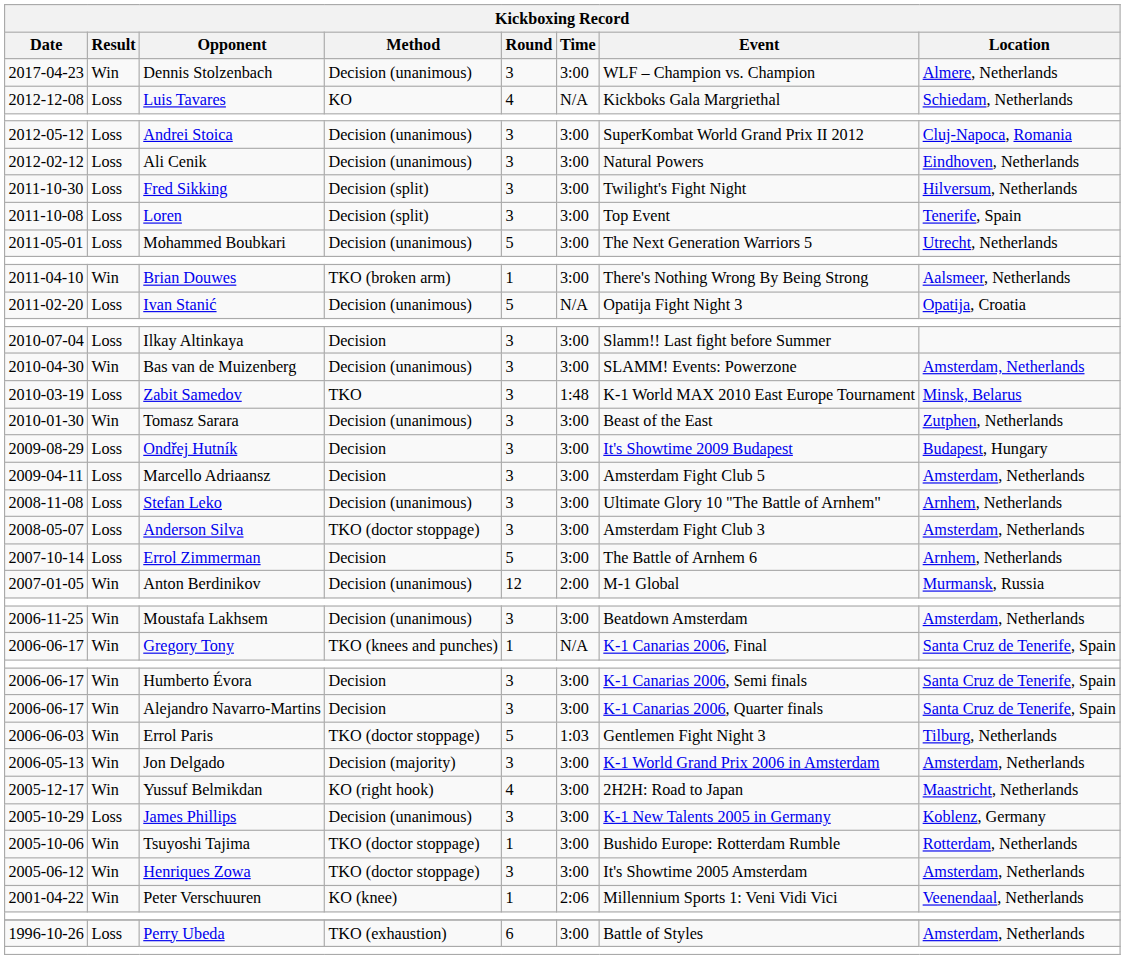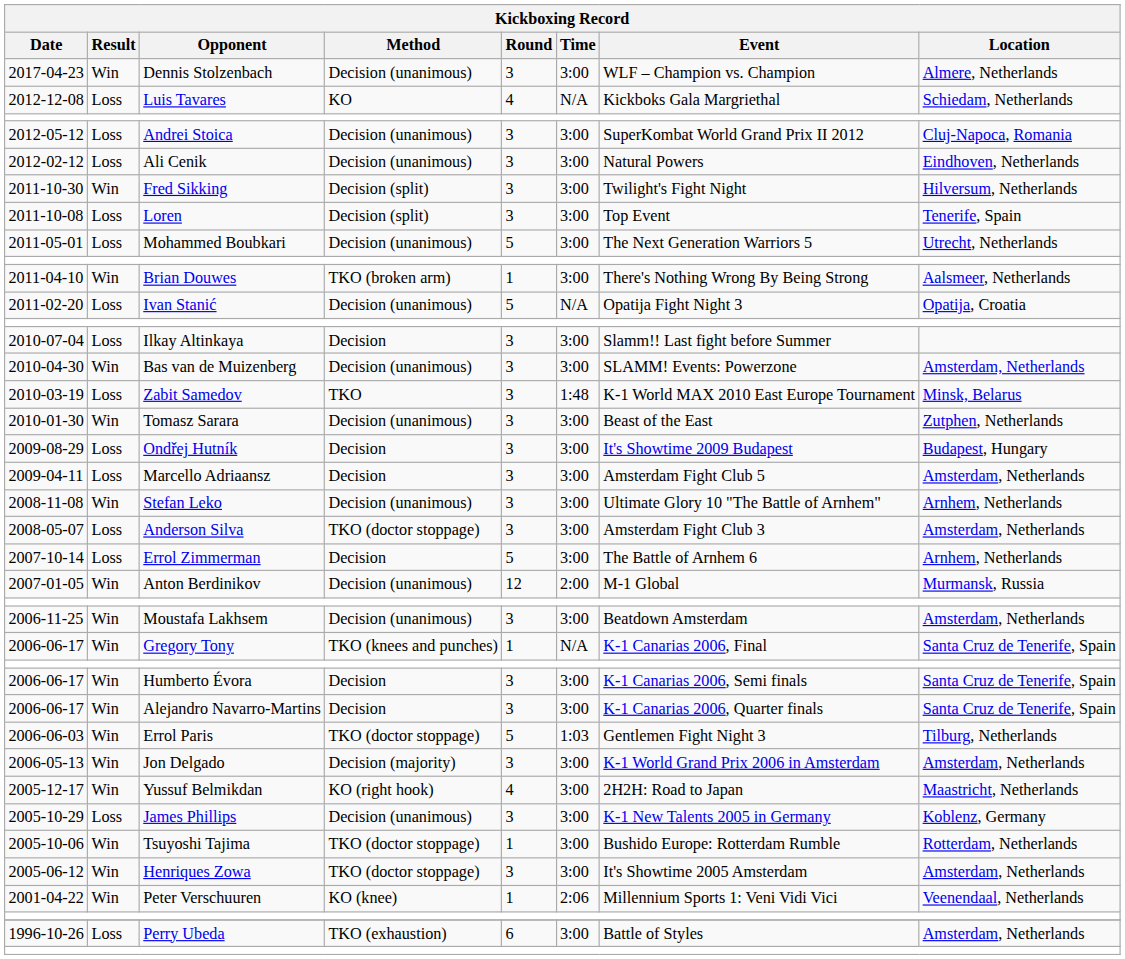Fred Sikking | Kickboxing Record / Result: Loss -> Win
Stefan Leko | Kickboxing Record / Result: Loss -> Win
